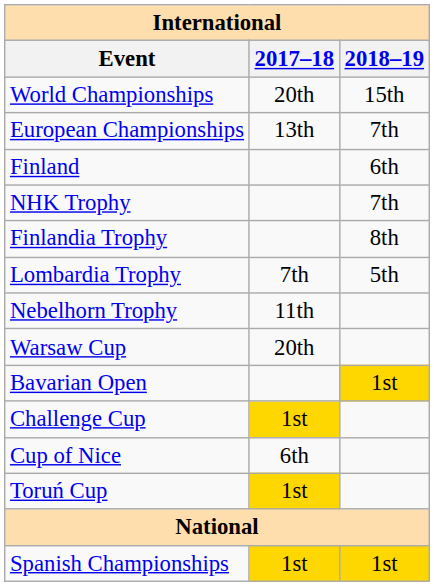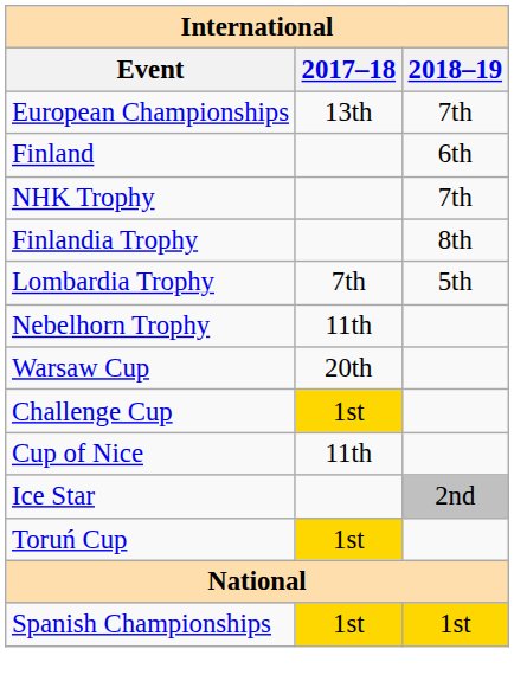- row: World Championships | 20th | 15th
- row: Bavarian Open | 1st
Cup of Nice | 2017–18: 6th -> 11th
+ row: Ice Star | 2nd
